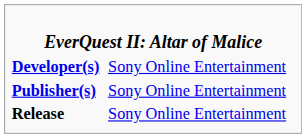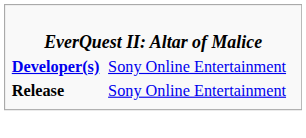- row: Publisher(s) | Sony Online Entertainment
